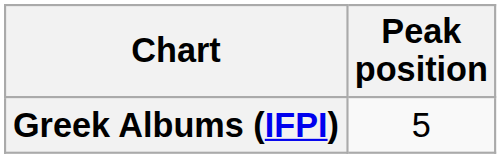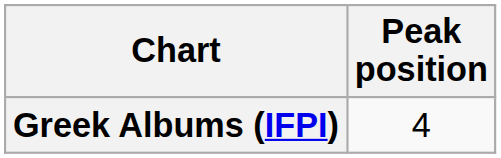Greek Albums (IFPI) | Peak position: 5 -> 4
